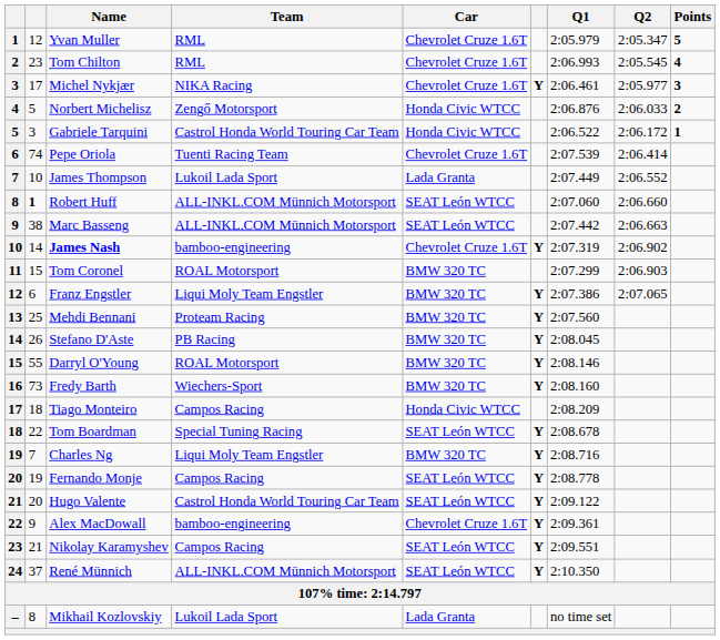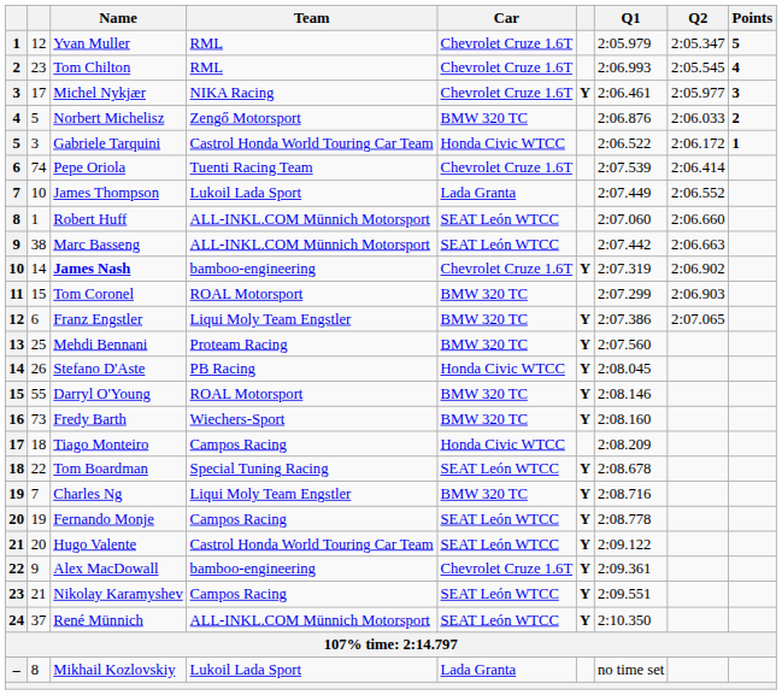Norbert Michelisz | Car: Honda Civic WTCC -> BMW 320 TC
Robert Huff | column 2: bold -> normal
Stefano D'Aste | Car: BMW 320 TC -> Honda Civic WTCC
